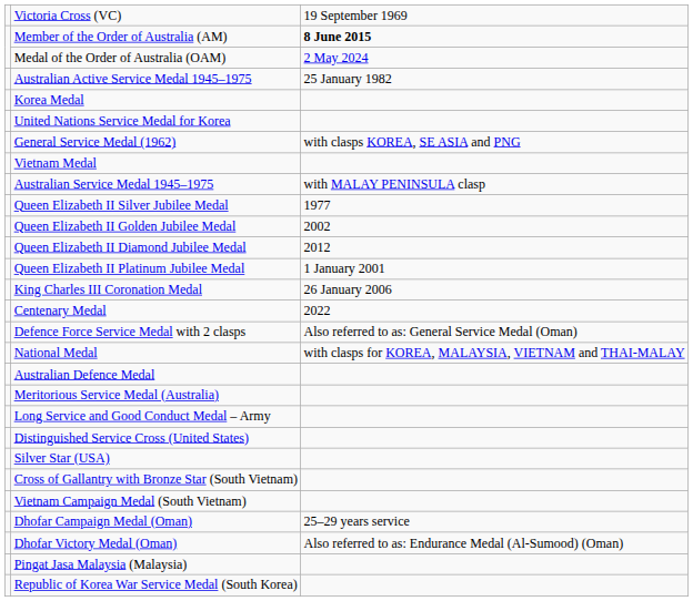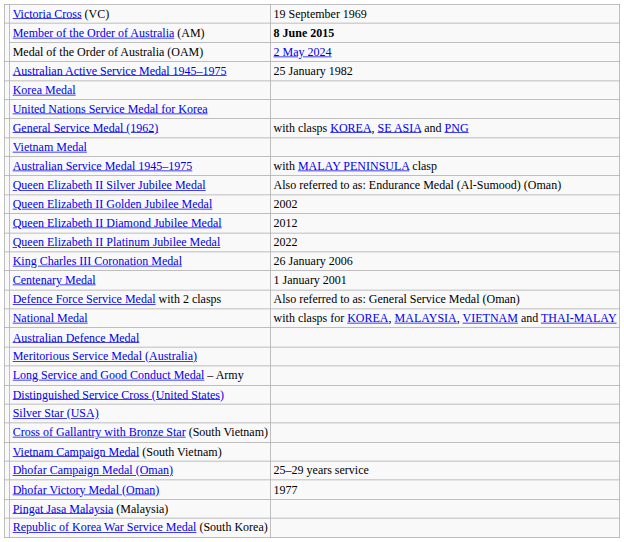Queen Elizabeth II Silver Jubilee Medal | column 3: 1977 -> Also referred to as: Endurance Medal (Al-Sumood) (Oman)
Queen Elizabeth II Platinum Jubilee Medal | column 3: 1 January 2001 -> 2022
Centenary Medal | column 3: 2022 -> 1 January 2001
Dhofar Victory Medal (Oman) | column 3: Also referred to as: Endurance Medal (Al-Sumood) (Oman) -> 1977
